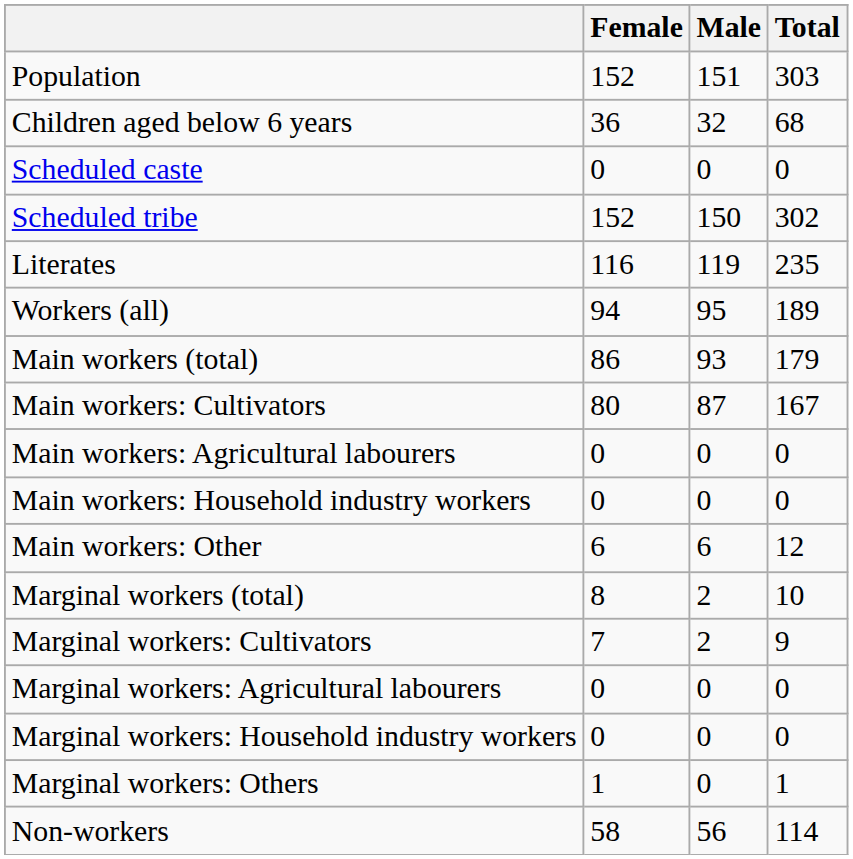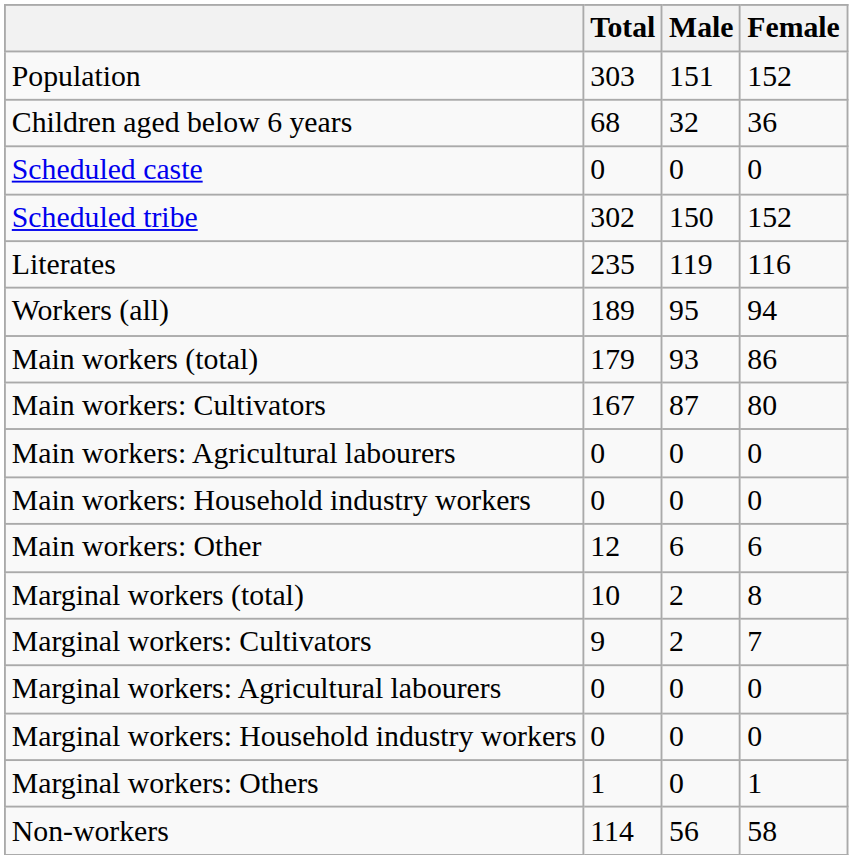columns swapped: Total <-> Female
